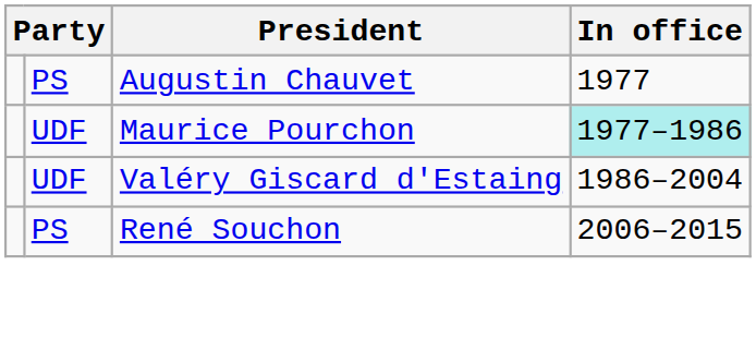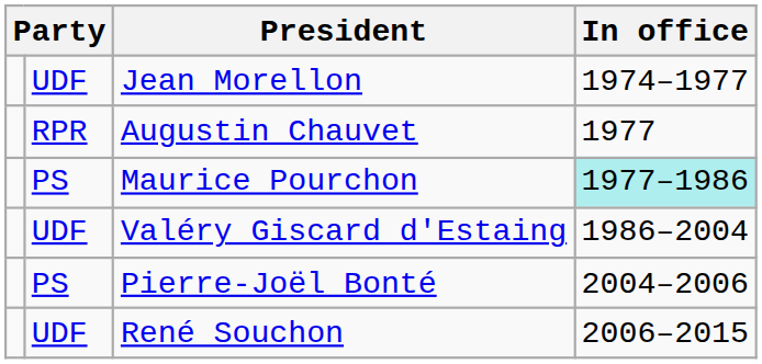+ row: UDF | Jean Morellon | 1974–1977
Augustin Chauvet | column 2: PS -> RPR
Maurice Pourchon | column 2: UDF -> PS
+ row: PS | Pierre-Joël Bonté | 2004–2006
René Souchon | column 2: PS -> UDF
